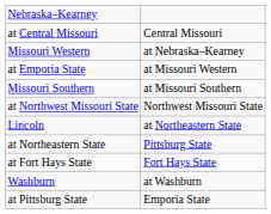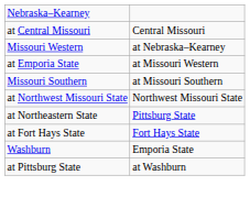- row: Lincoln | at Northeastern State
Washburn | column 2: at Washburn -> Emporia State
at Pittsburg State | column 2: Emporia State -> at Washburn
